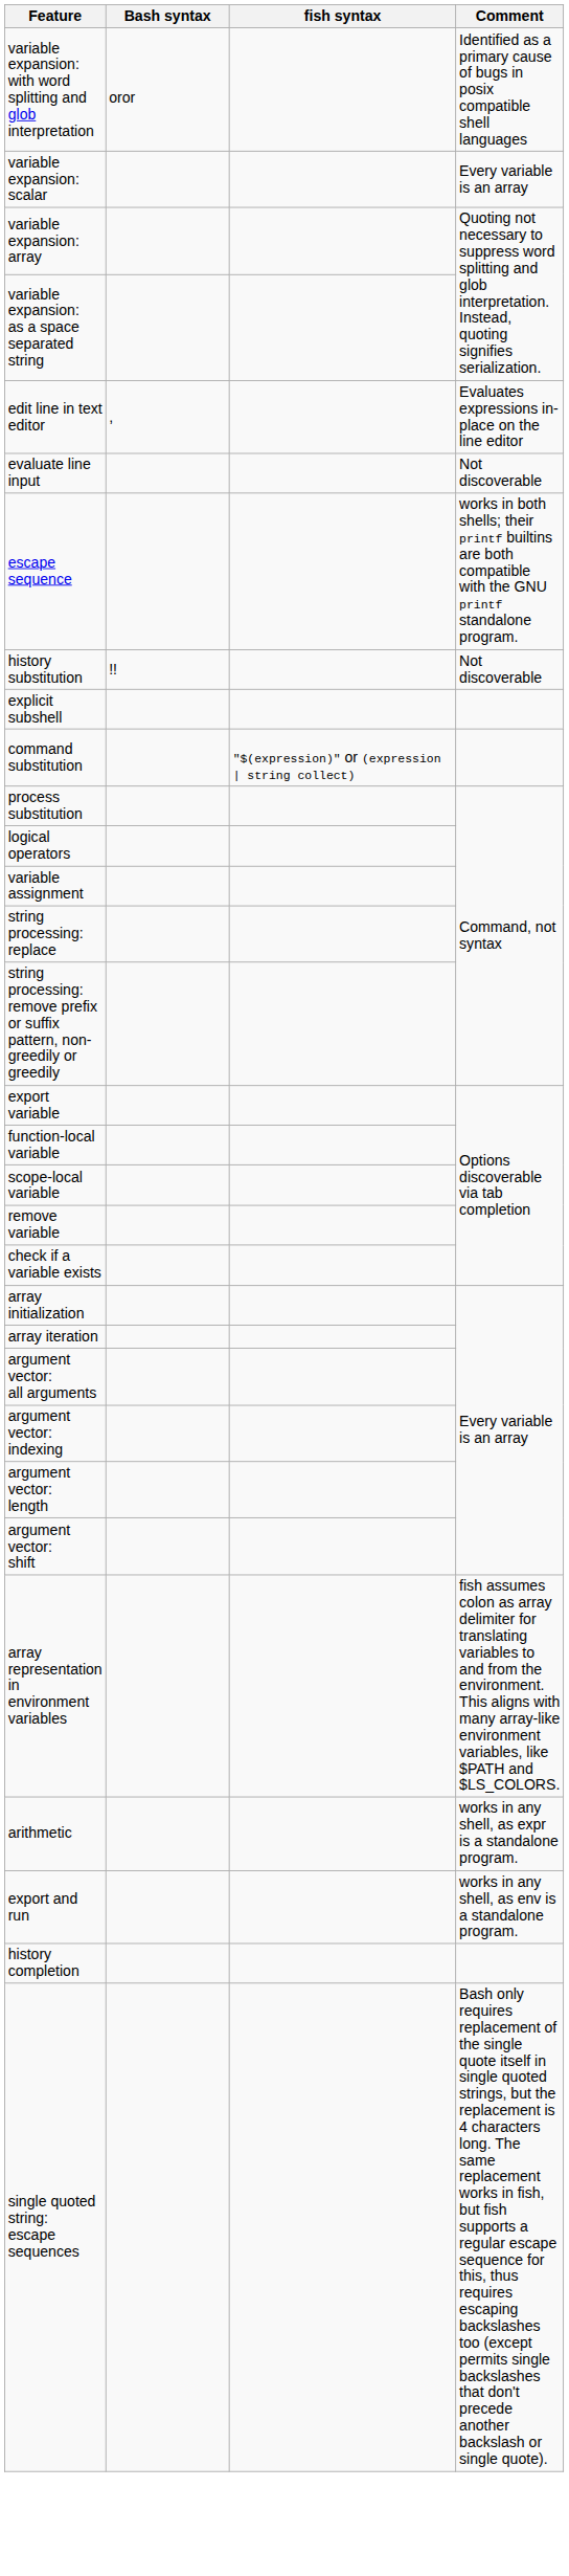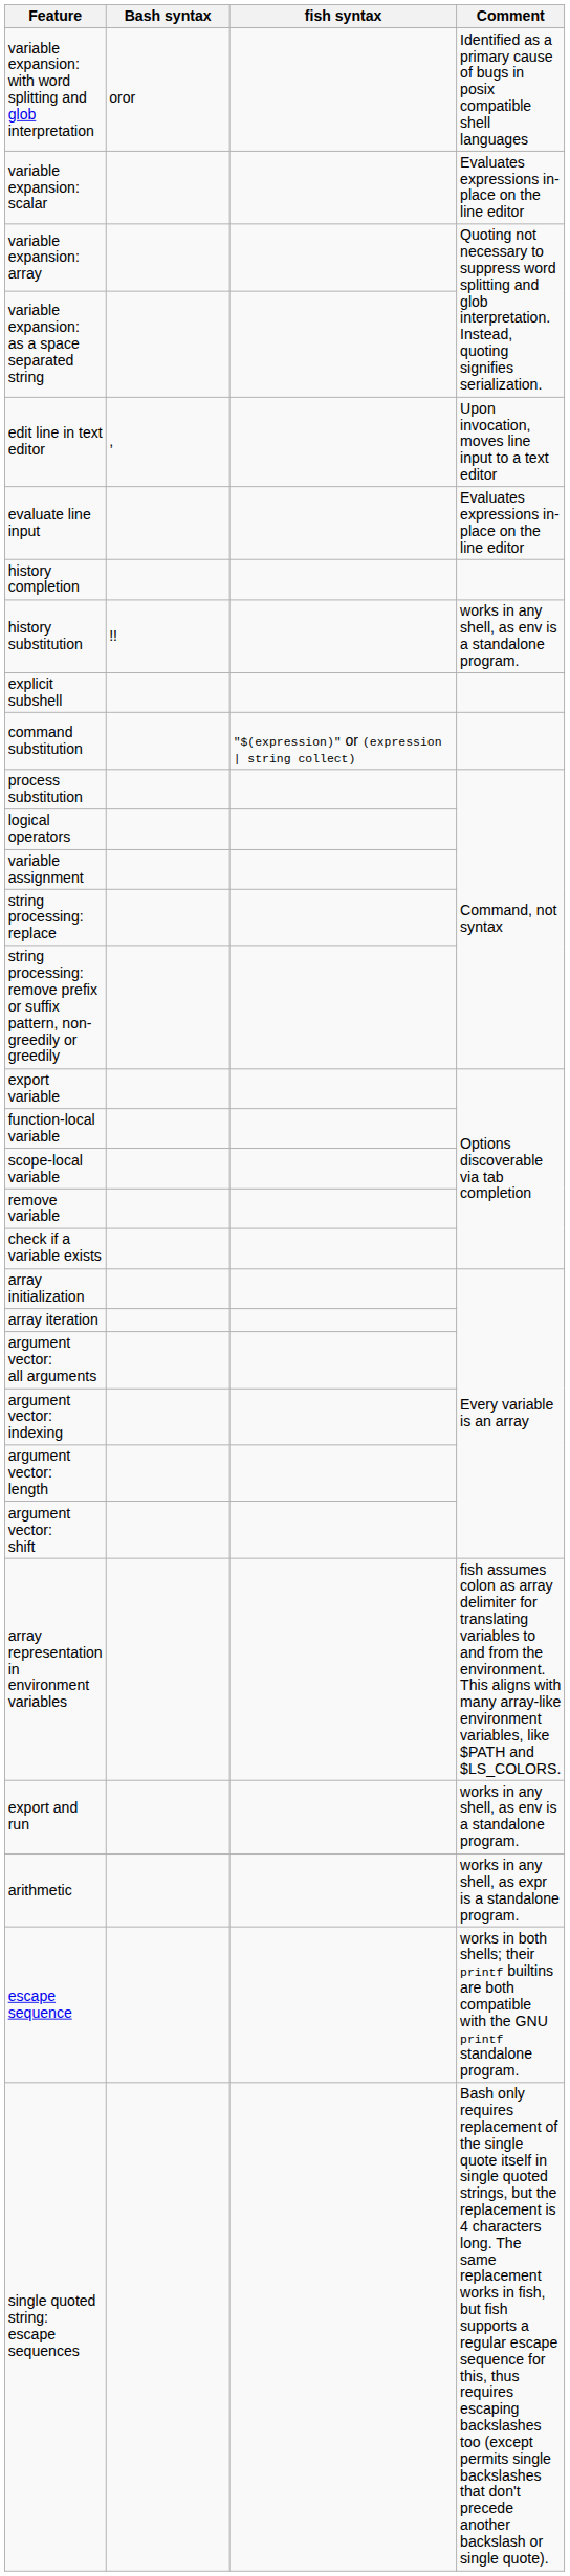variable expansion: scalar | Comment: Every variable is an array -> Evaluates expressions in-place on the line editor
edit line in text editor | Comment: Evaluates expressions in-place on the line editor -> Upon invocation, moves line input to a text editor
evaluate line input | Comment: Not discoverable -> Evaluates expressions in-place on the line editor
rows swapped: history completion <-> escape sequence
history substitution | Comment: Not discoverable -> works in any shell, as env is a standalone program.
rows swapped: export and run <-> arithmetic
